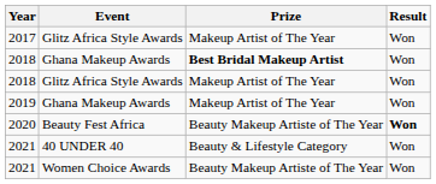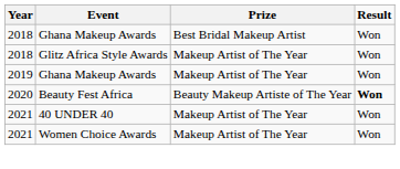- row: 2017 | Glitz Africa Style Awards | Makeup Artist of The Year | Won
2018 / Ghana Makeup Awards | Prize: bold -> normal
2021 / 40 UNDER 40 | Prize: Beauty & Lifestyle Category -> Makeup Artist of The Year
2021 / Women Choice Awards | Prize: Beauty Makeup Artiste of The Year -> Makeup Artist of The Year
